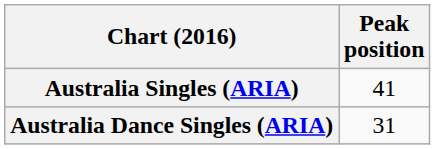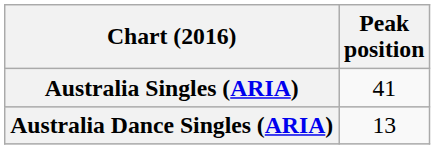Australia Dance Singles (ARIA) | Peak position: 31 -> 13
